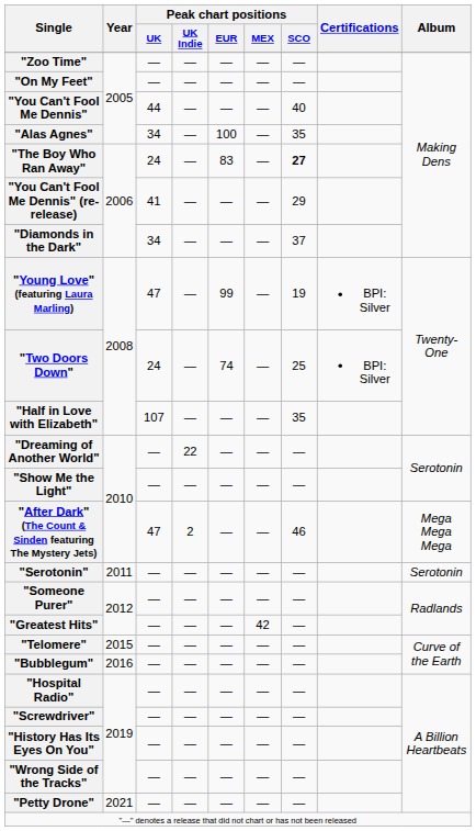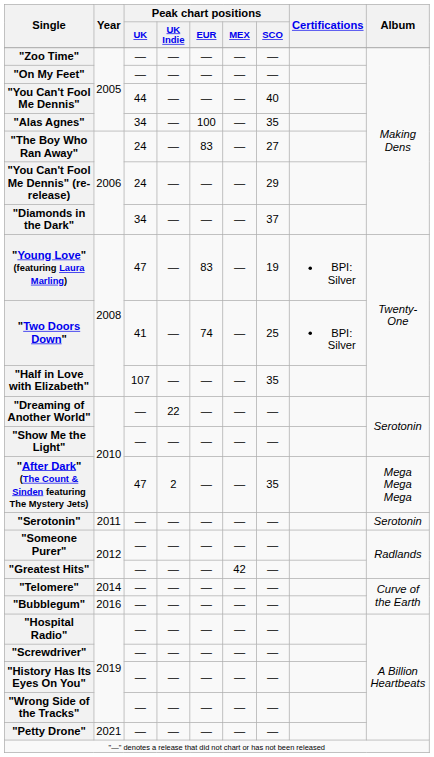"The Boy Who Ran Away" | Peak chart positions / SCO: bold -> normal
"You Can't Fool Me Dennis" (re-release) | Peak chart positions / UK: 41 -> 24
"Young Love" (featuring Laura Marling) | Peak chart positions / EUR: 99 -> 83
"Two Doors Down" | Peak chart positions / UK: 24 -> 41
"After Dark" (The Count & Sinden featuring The Mystery Jets) | Peak chart positions / SCO: 46 -> 35
"Telomere" | Year: 2015 -> 2014
